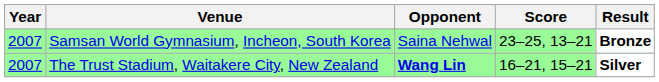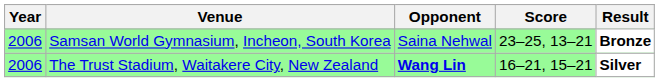Samsan World Gymnasium, Incheon, South Korea | Year: 2007 -> 2006
The Trust Stadium, Waitakere City, New Zealand | Year: 2007 -> 2006
